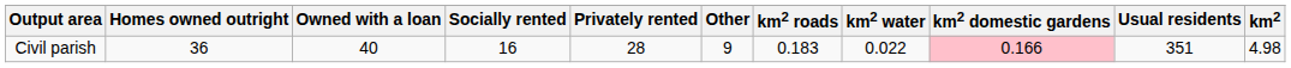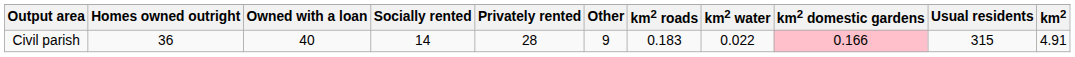Civil parish | Socially rented: 16 -> 14
Civil parish | Usual residents: 351 -> 315
Civil parish | km2: 4.98 -> 4.91
